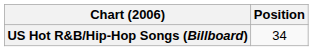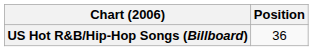US Hot R&B/Hip-Hop Songs (Billboard) | Position: 34 -> 36
